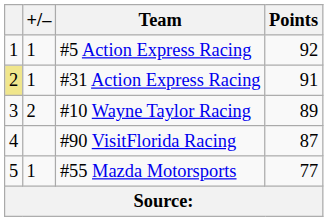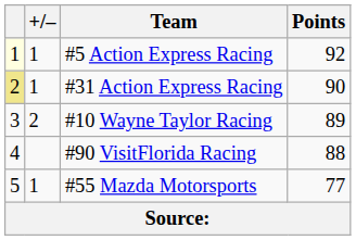#5 Action Express Racing | column 1: no background -> lightyellow background
#31 Action Express Racing | Points: 91 -> 90
#90 VisitFlorida Racing | Points: 87 -> 88
